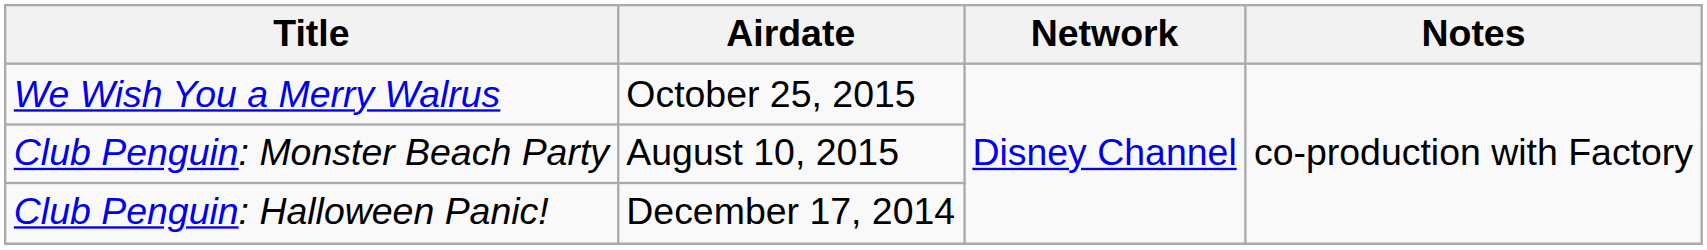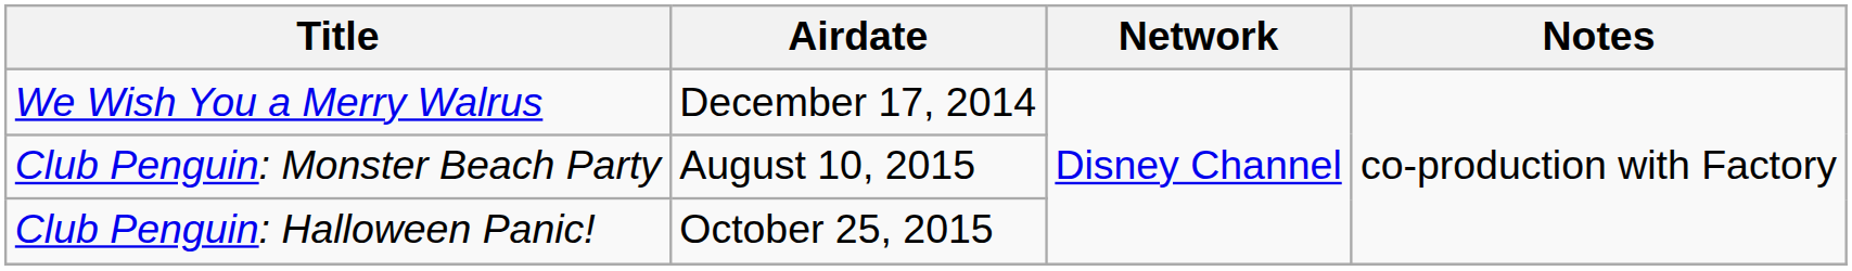We Wish You a Merry Walrus | Airdate: October 25, 2015 -> December 17, 2014
Club Penguin: Halloween Panic! | Airdate: December 17, 2014 -> October 25, 2015
